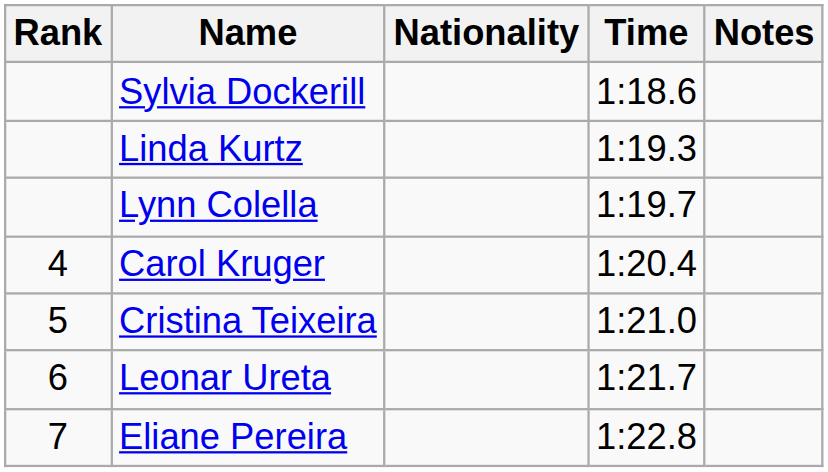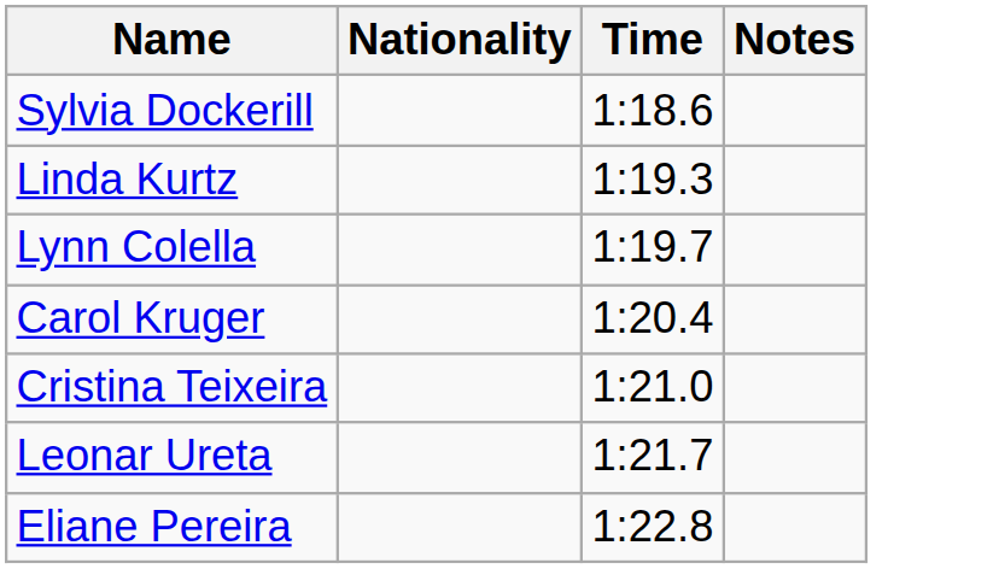- column: Rank | 4 | 5 | 6 | 7
